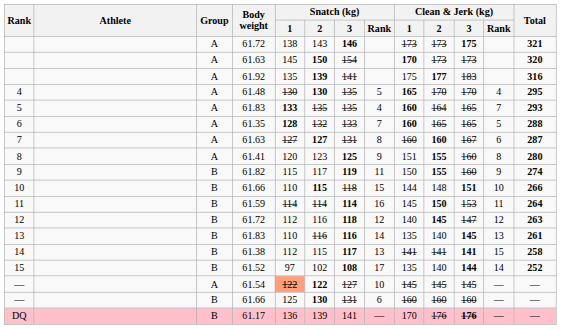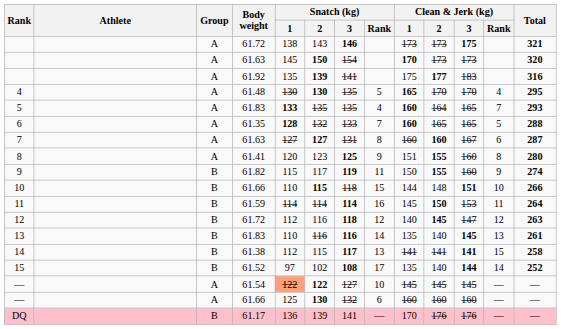— / 61.66 | Group: B -> A
— / 61.66 | Snatch (kg) / 3: 131 -> 132
DQ | Clean & Jerk (kg) / 3: bold -> normal
